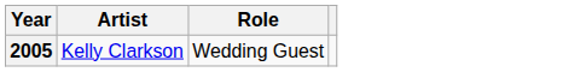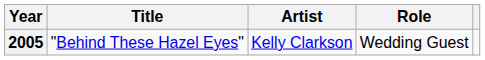+ column: Title | "Behind These Hazel Eyes"
